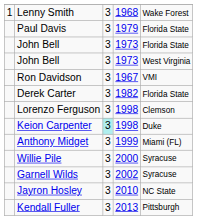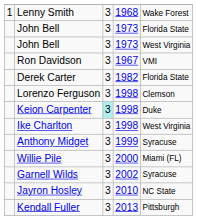- row: Paul Davis | 3 | 1979 | Florida State
+ row: Ike Charlton | 3 | 1998 | West Virginia
Anthony Midget | column 5: Miami (FL) -> Syracuse
Willie Pile | column 5: Syracuse -> Miami (FL)
